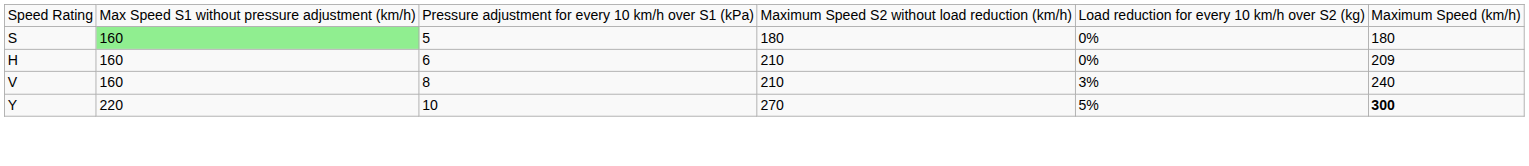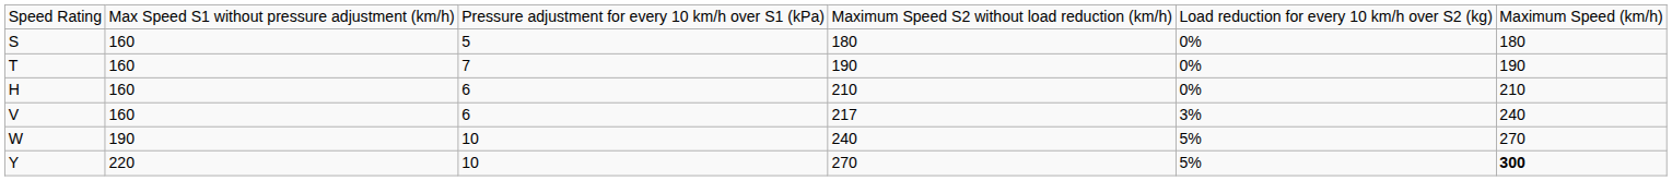S | column 2: lightgreen background -> no background
+ row: T | 160 | 7 | 190 | 0% | 190
H | column 6: 209 -> 210
V | column 3: 8 -> 6
V | column 4: 210 -> 217
+ row: W | 190 | 10 | 240 | 5% | 270
